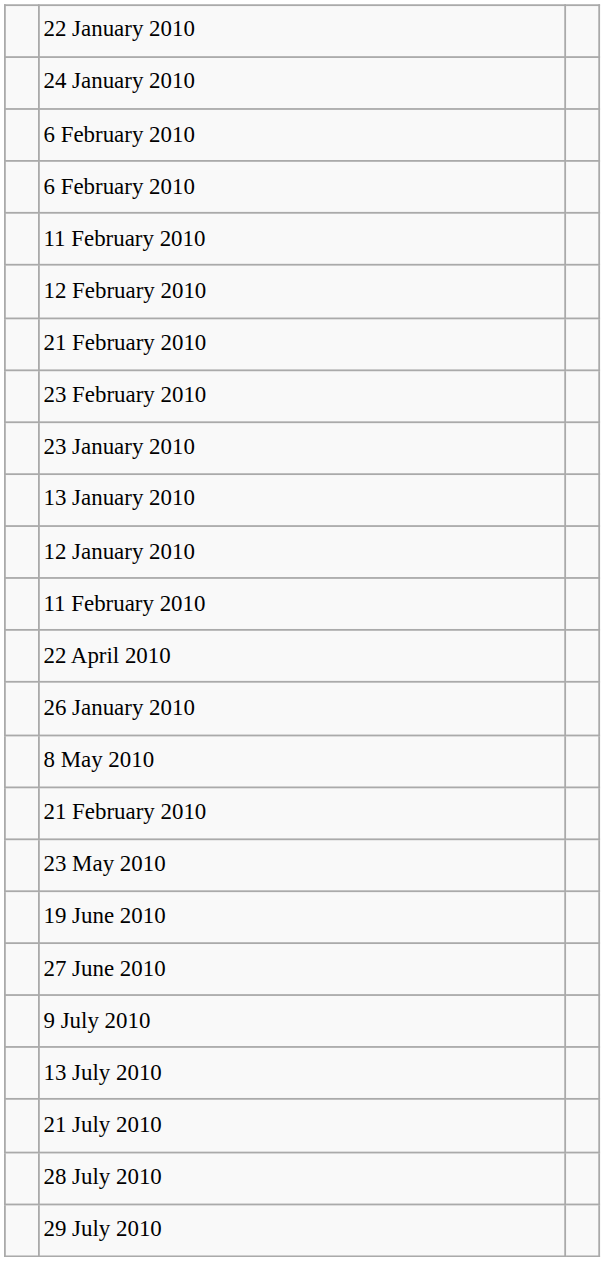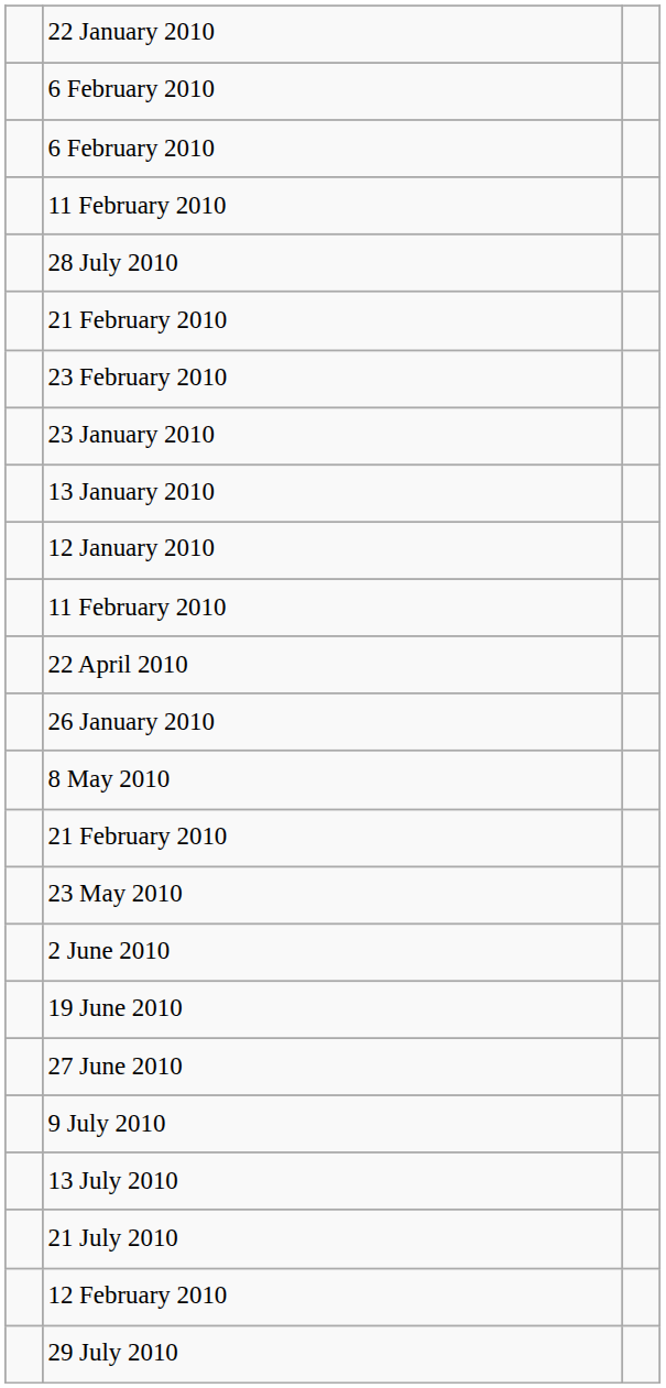- row: 24 January 2010
rows swapped: 12 February 2010 <-> 28 July 2010
+ row: 2 June 2010
